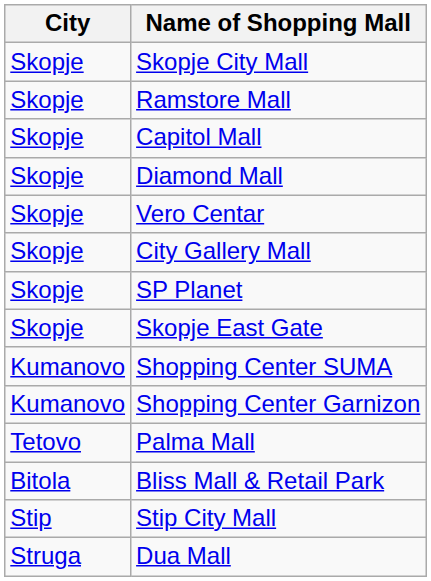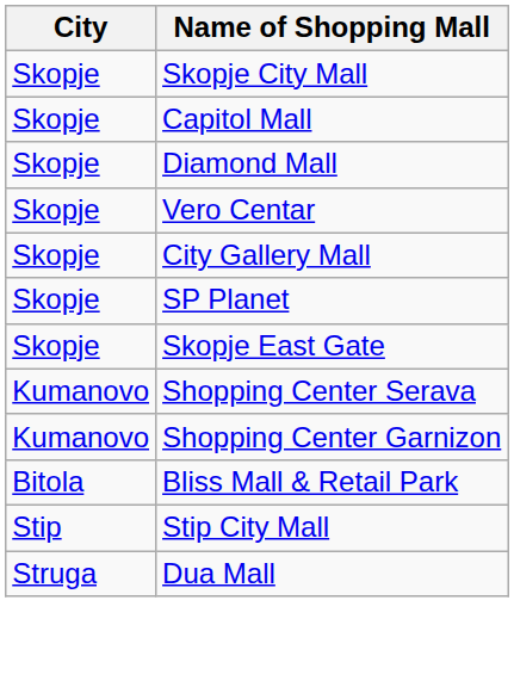- row: Skopje | Ramstore Mall
- row: Kumanovo | Shopping Center SUMA
+ row: Kumanovo | Shopping Center Serava
- row: Tetovo | Palma Mall
